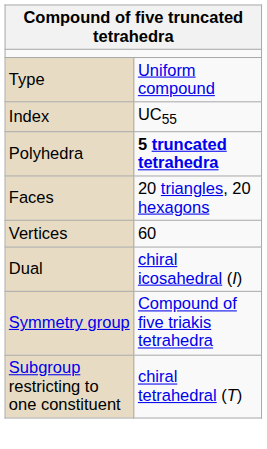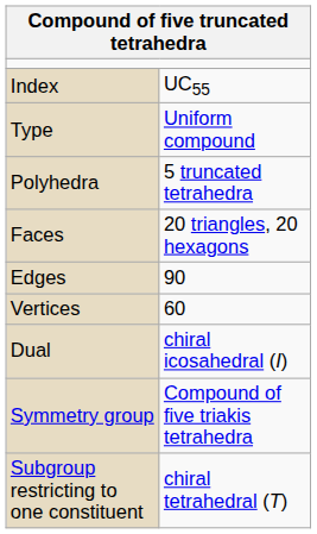rows swapped: Type <-> Index
Polyhedra | column 2: bold -> normal
+ row: Edges | 90
